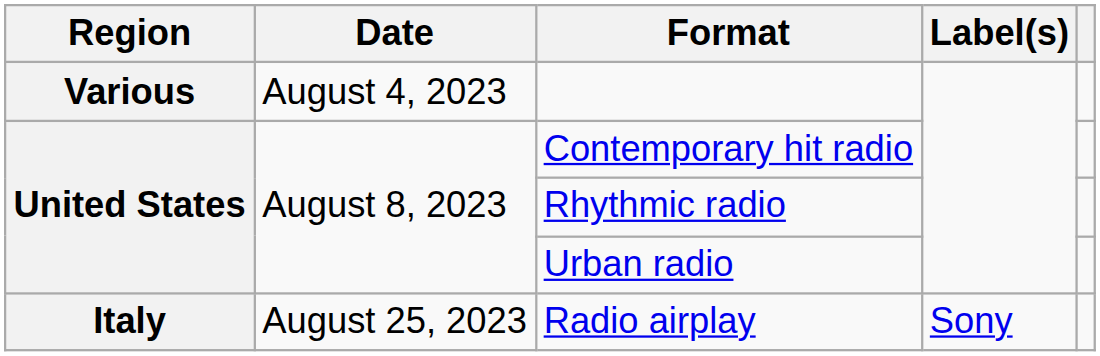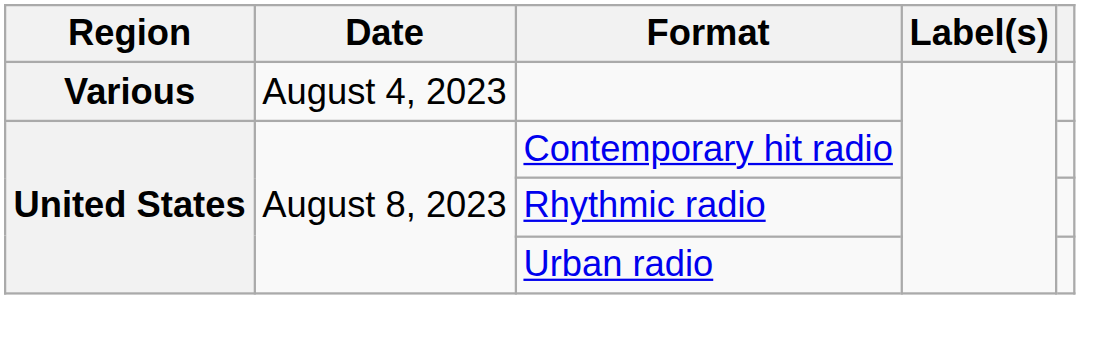- row: Italy | August 25, 2023 | Radio airplay | Sony
